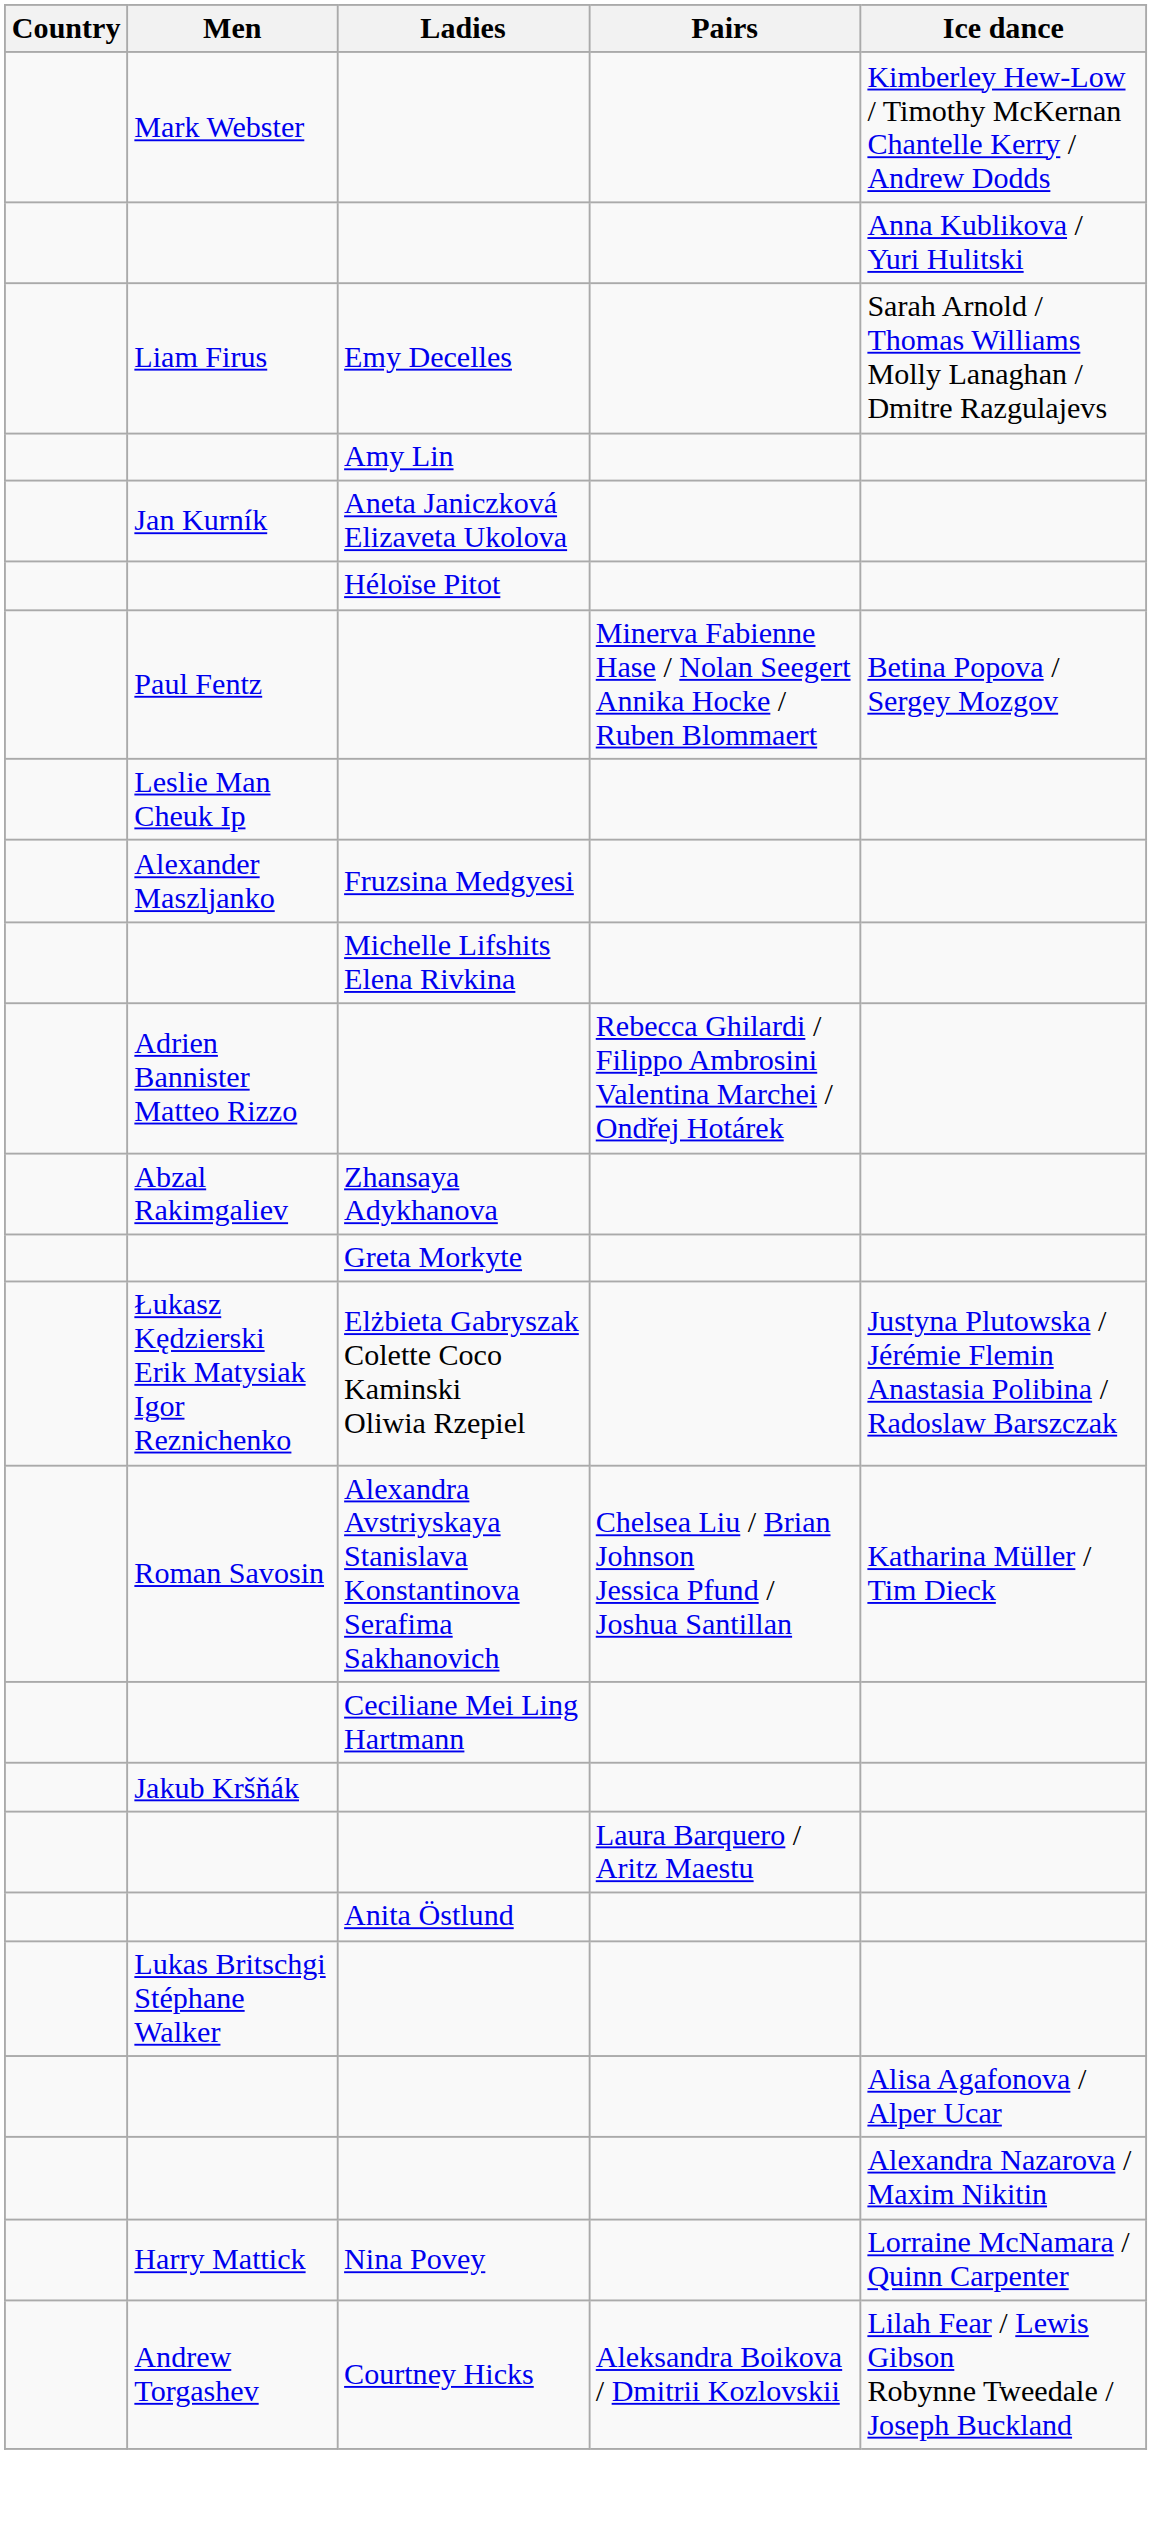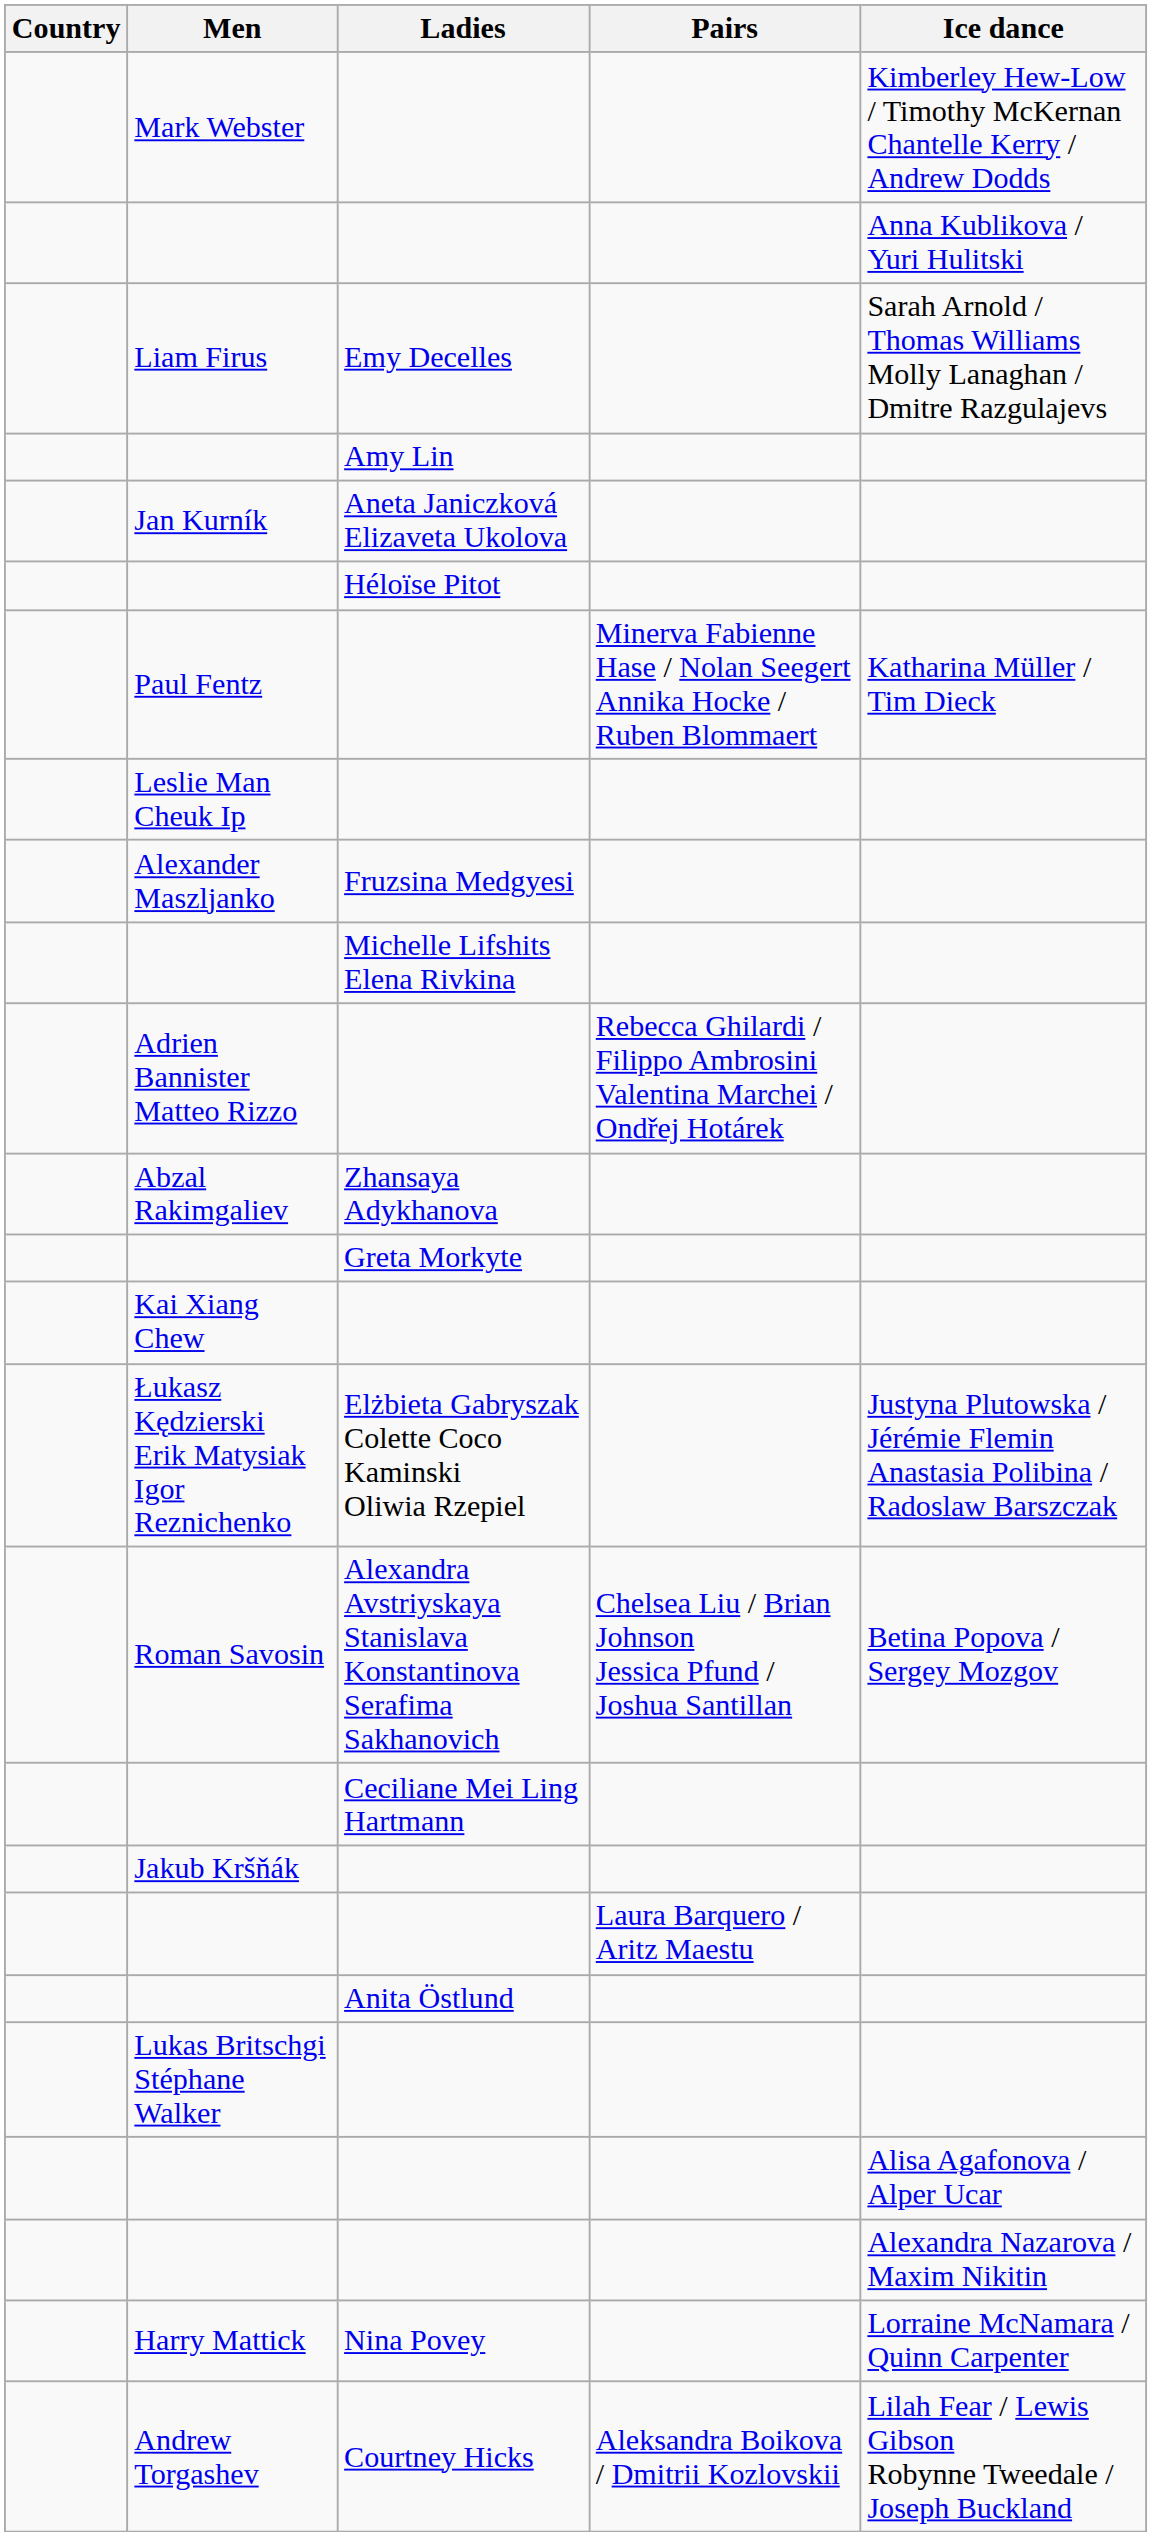Paul Fentz | Ice dance: Betina Popova / Sergey Mozgov -> Katharina Müller / Tim Dieck
+ row: Kai Xiang Chew
Roman Savosin | Ice dance: Katharina Müller / Tim Dieck -> Betina Popova / Sergey Mozgov
